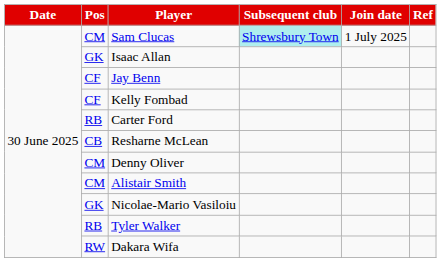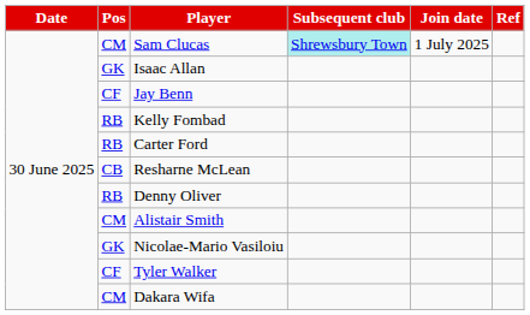Kelly Fombad | Pos: CF -> RB
Denny Oliver | Pos: CM -> RB
Tyler Walker | Pos: RB -> CF
Dakara Wifa | Pos: RW -> CM
